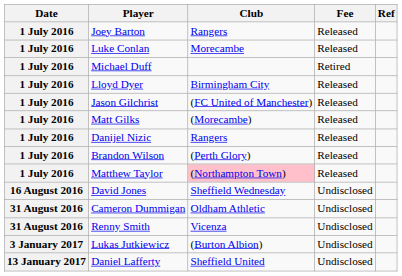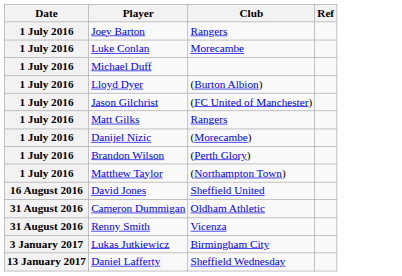- column: Fee | Released | Released | Retired | Released | Released | Released | Released | Released | Released | Undisclosed | Undisclosed | Undisclosed | Undisclosed | Undisclosed
Lloyd Dyer | Club: Birmingham City -> (Burton Albion)
Matt Gilks | Club: (Morecambe) -> Rangers
Danijel Nizic | Club: Rangers -> (Morecambe)
Matthew Taylor | Club: pink background -> no background
David Jones | Club: Sheffield Wednesday -> Sheffield United
Lukas Jutkiewicz | Club: (Burton Albion) -> Birmingham City
Daniel Lafferty | Club: Sheffield United -> Sheffield Wednesday
